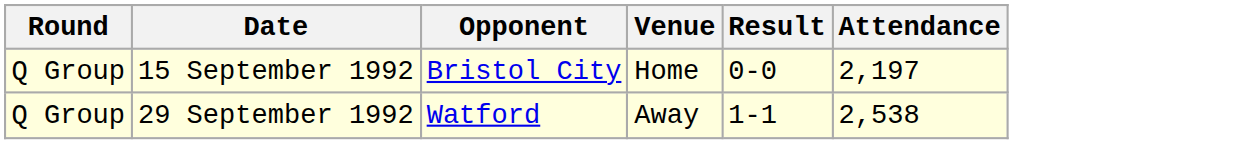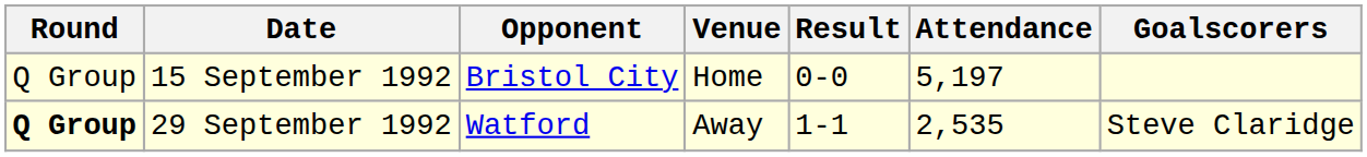+ column: Goalscorers | Steve Claridge
15 September 1992 | Attendance: 2,197 -> 5,197
29 September 1992 | Round: normal -> bold
29 September 1992 | Attendance: 2,538 -> 2,535
